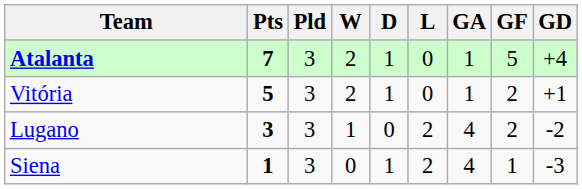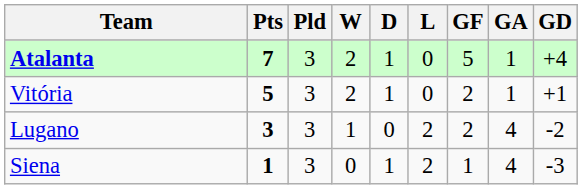columns swapped: GF <-> GA
